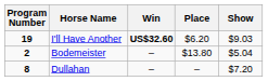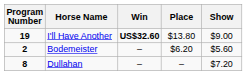I'll Have Another | Place: $6.20 -> $13.80
I'll Have Another | Show: $9.03 -> $9.00
Bodemeister | Place: $13.80 -> $6.20
Bodemeister | Show: $5.04 -> $5.60
